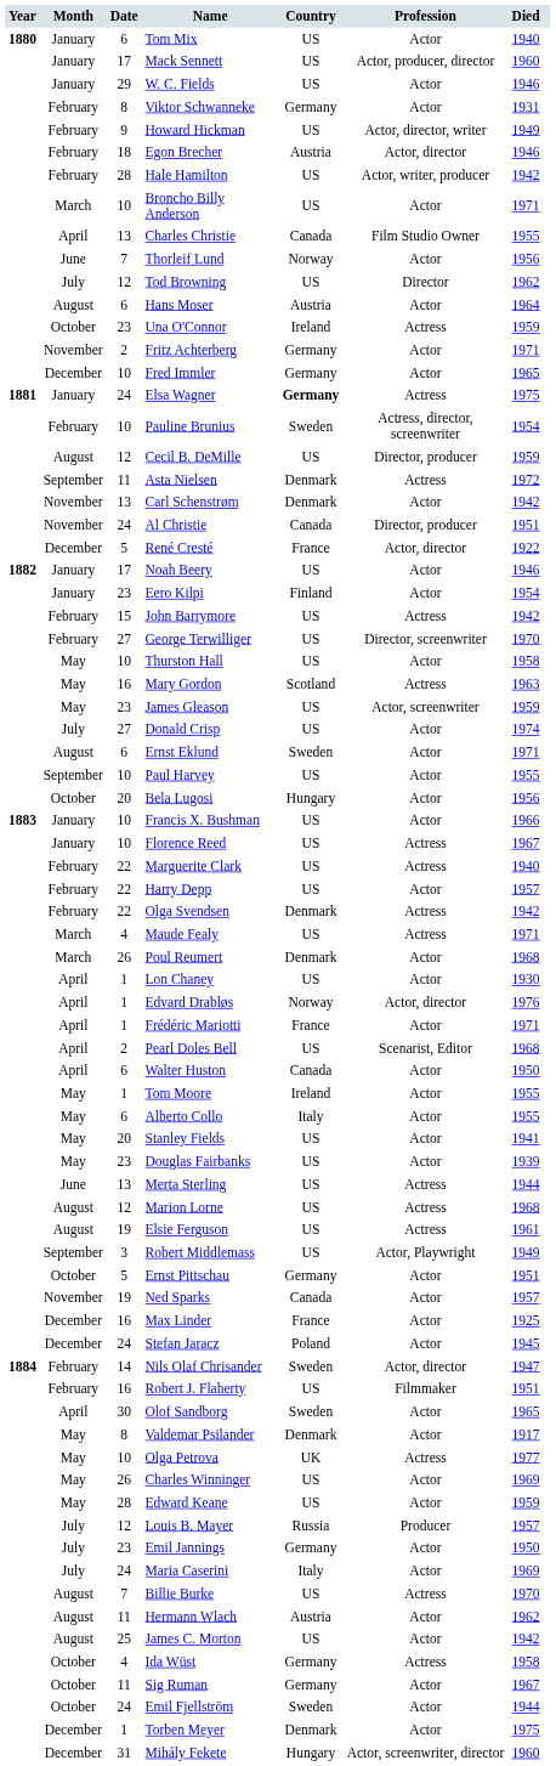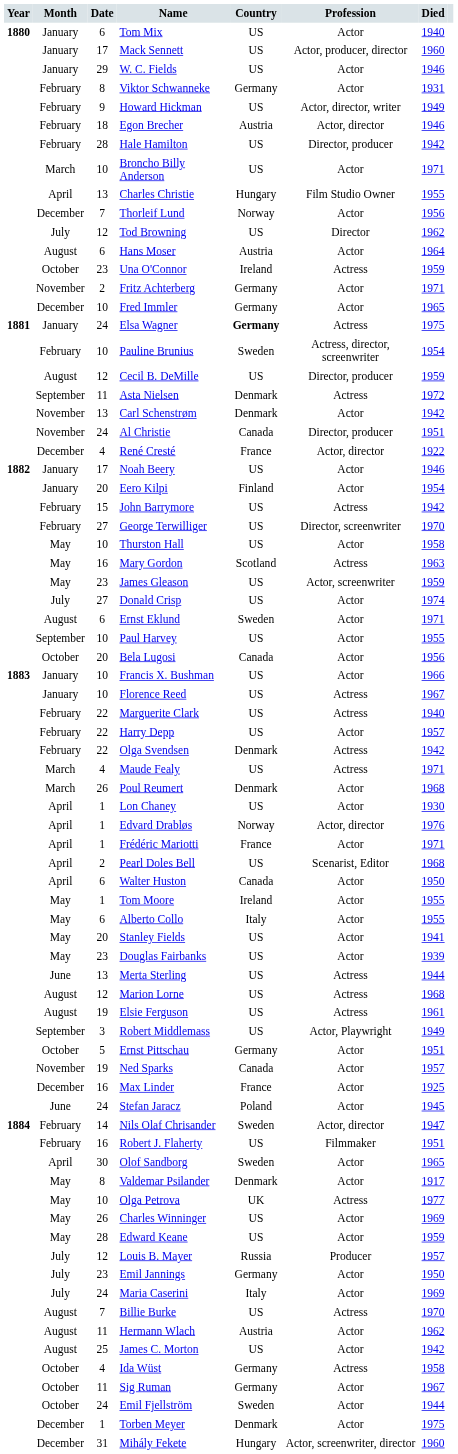Hale Hamilton | Profession: Actor, writer, producer -> Director, producer
Charles Christie | Country: Canada -> Hungary
Thorleif Lund | Month: June -> December
René Cresté | Date: 5 -> 4
Eero Kilpi | Date: 23 -> 20
Bela Lugosi | Country: Hungary -> Canada
Stefan Jaracz | Month: December -> June
